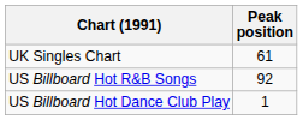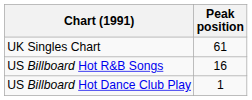US Billboard Hot R&B Songs | Peak position: 92 -> 16
